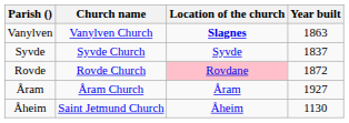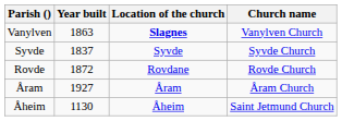columns swapped: Church name <-> Year built
Rovde | Location of the church: pink background -> no background
